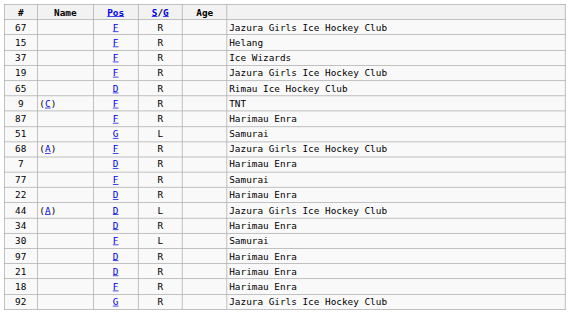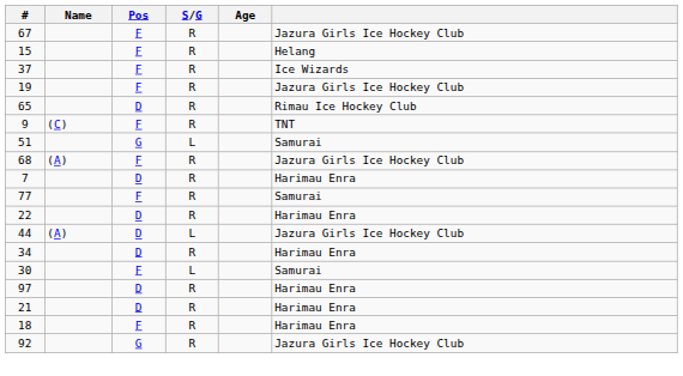- row: 87 | F | R | Harimau Enra
